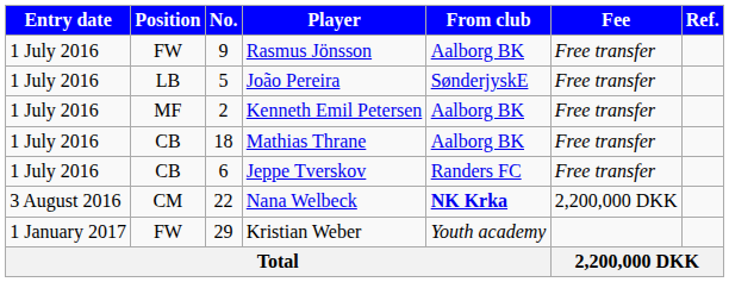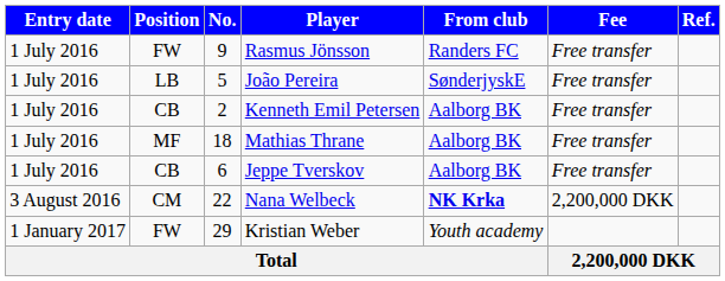Rasmus Jönsson | From club: Aalborg BK -> Randers FC
Kenneth Emil Petersen | Position: MF -> CB
Mathias Thrane | Position: CB -> MF
Jeppe Tverskov | From club: Randers FC -> Aalborg BK
